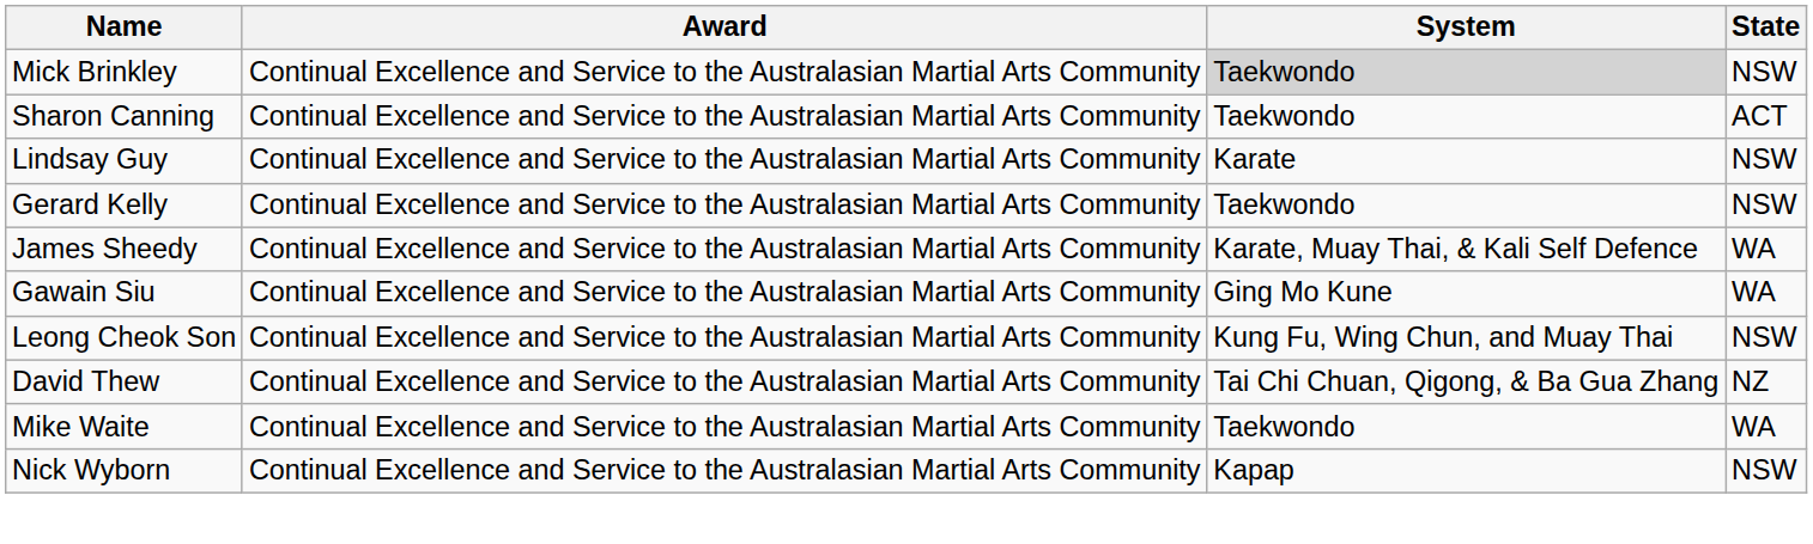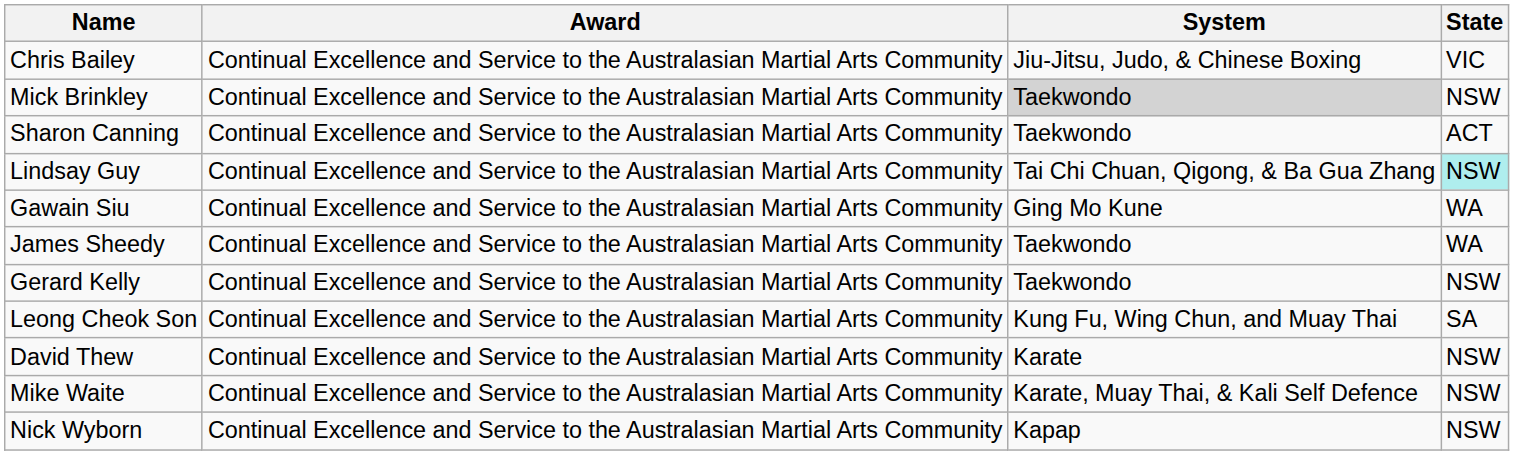+ row: Chris Bailey | Continual Excellence and Service to the Australasian Martial Arts Community | Jiu-Jitsu, Judo, & Chinese Boxing | VIC
Lindsay Guy | System: Karate -> Tai Chi Chuan, Qigong, & Ba Gua Zhang
Lindsay Guy | State: no background -> paleturquoise background
rows swapped: Gerard Kelly <-> Gawain Siu
James Sheedy | System: Karate, Muay Thai, & Kali Self Defence -> Taekwondo
Leong Cheok Son | State: NSW -> SA
David Thew | System: Tai Chi Chuan, Qigong, & Ba Gua Zhang -> Karate
David Thew | State: NZ -> NSW
Mike Waite | System: Taekwondo -> Karate, Muay Thai, & Kali Self Defence
Mike Waite | State: WA -> NSW
